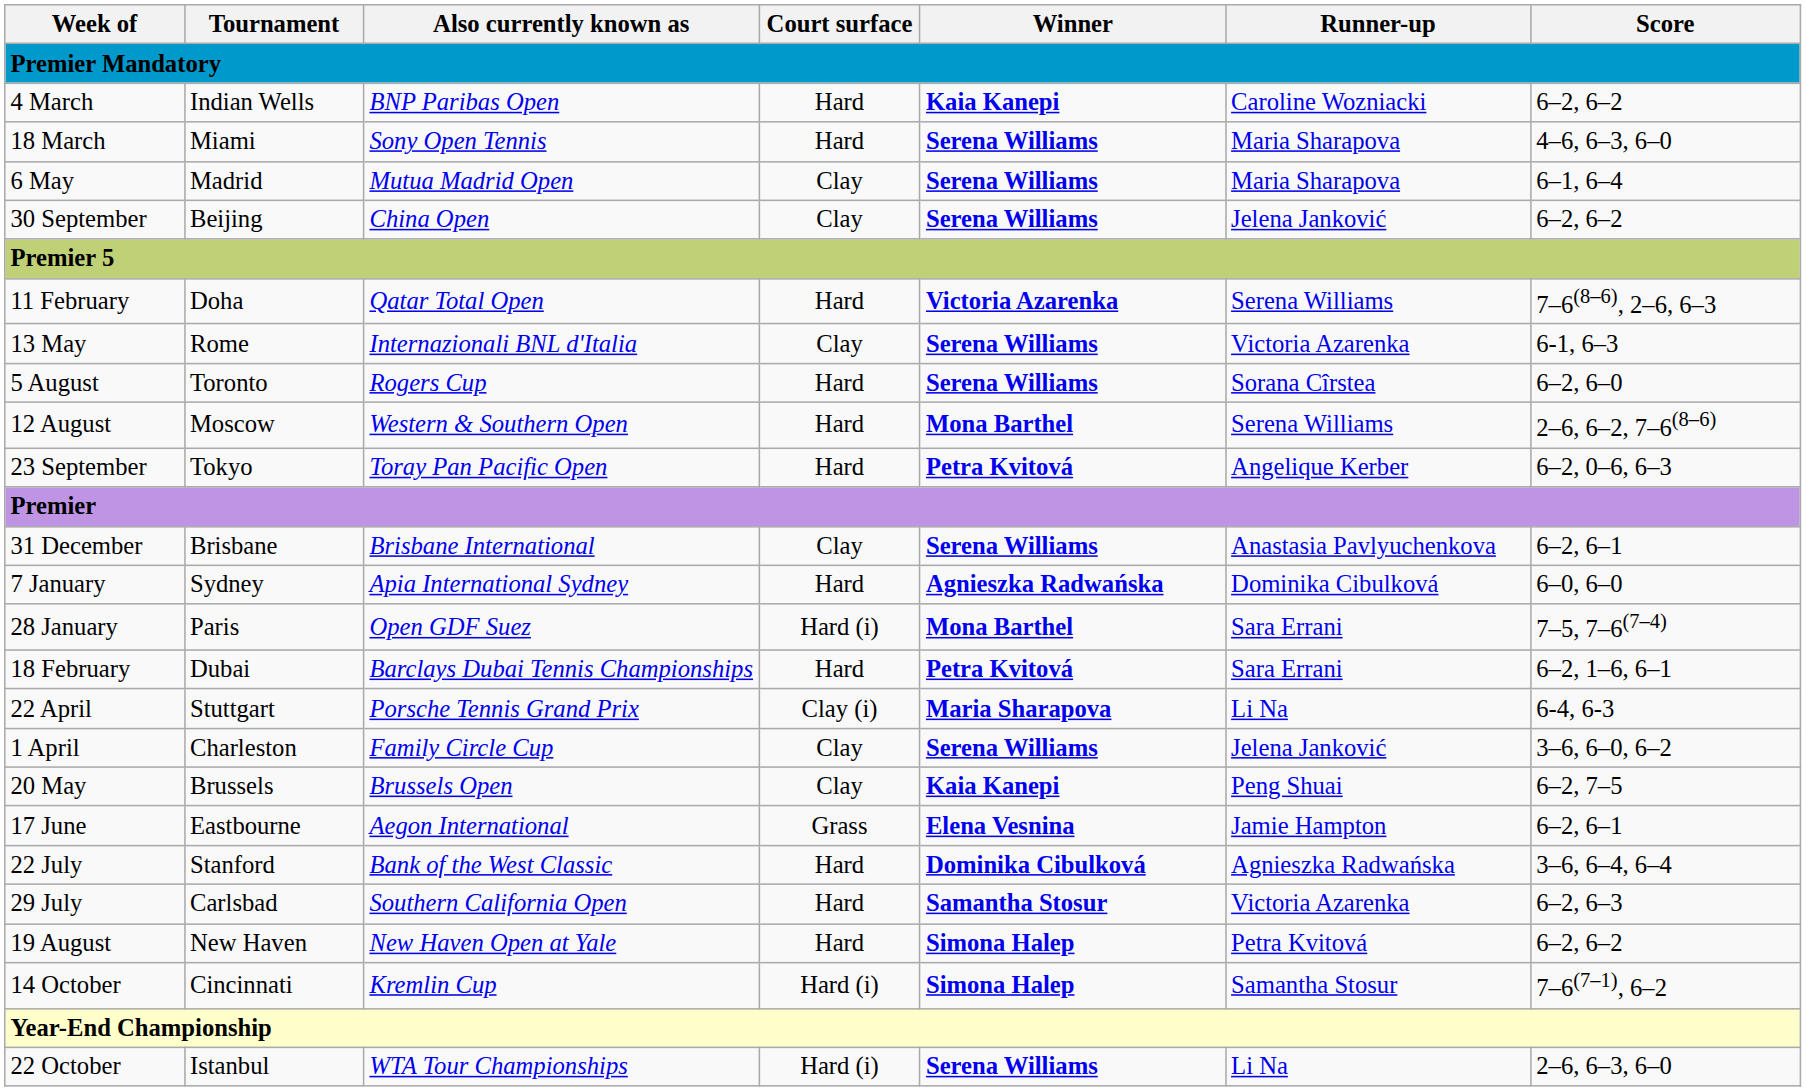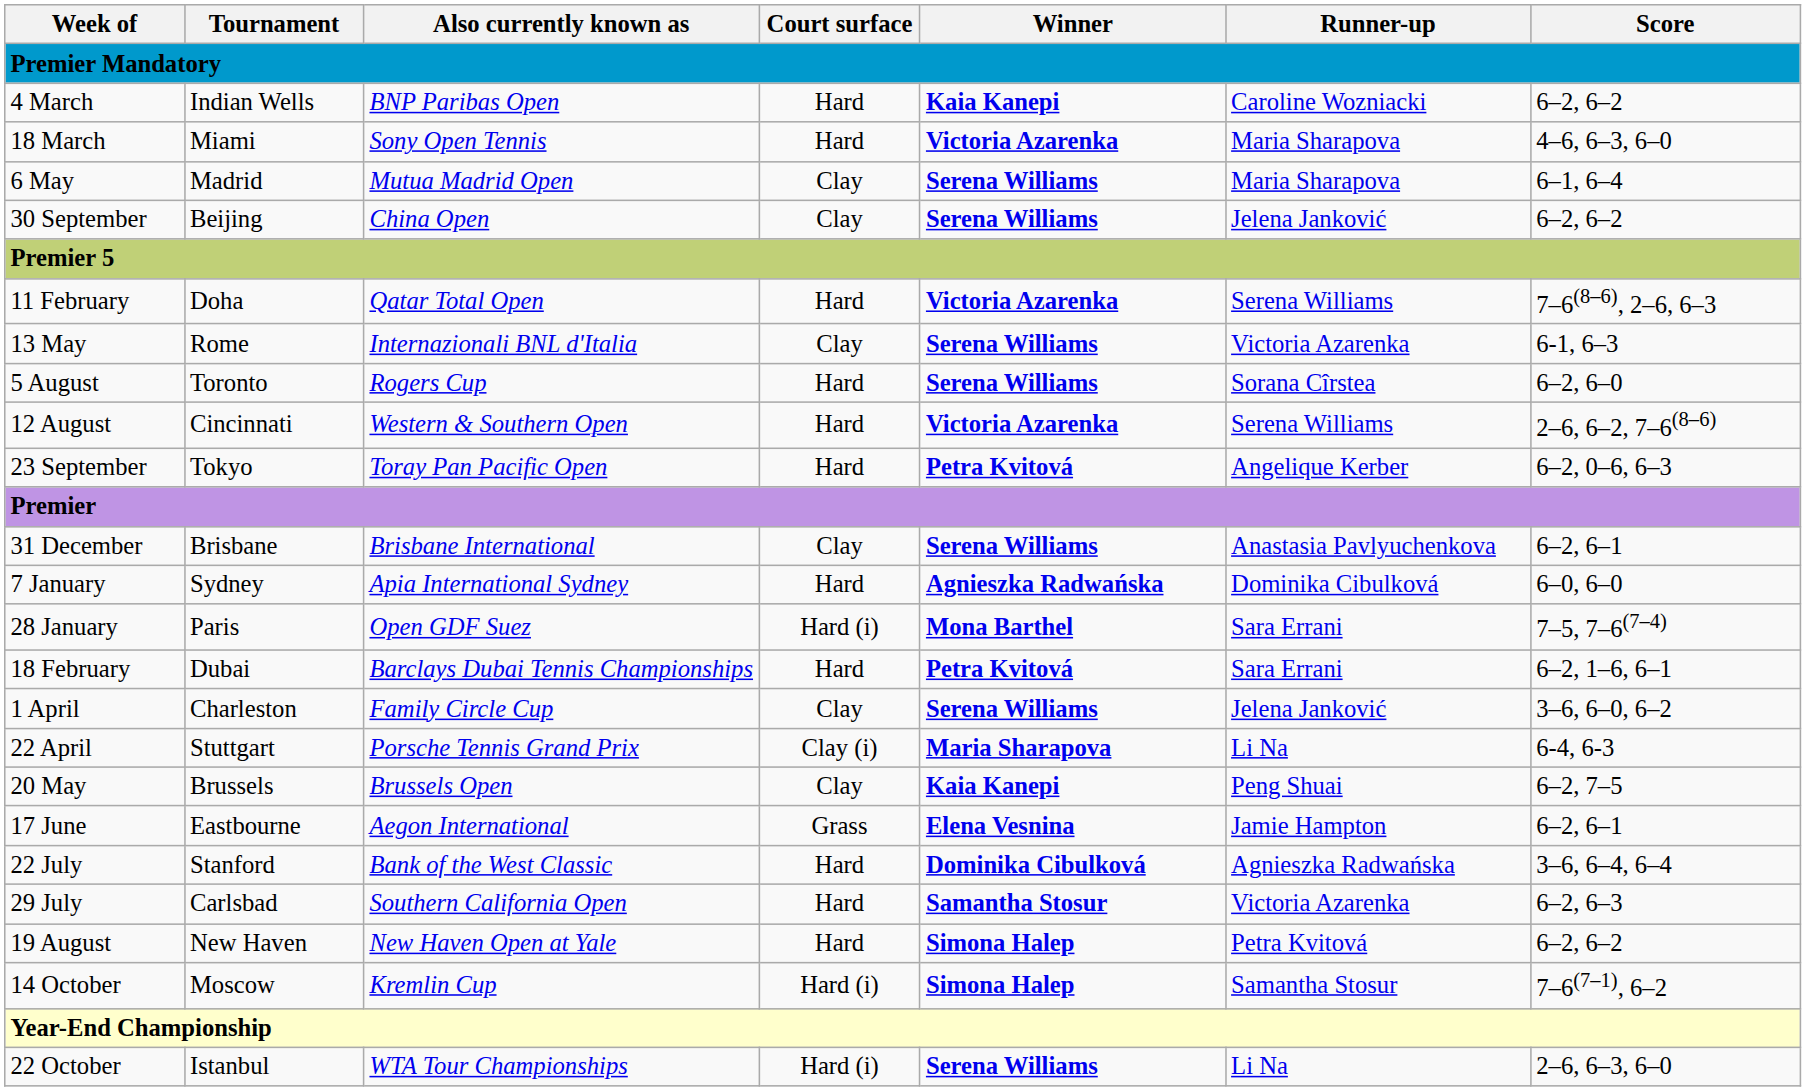18 March | Winner: Serena Williams -> Victoria Azarenka
12 August | Tournament: Moscow -> Cincinnati
12 August | Winner: Mona Barthel -> Victoria Azarenka
rows swapped: 1 April <-> 22 April
14 October | Tournament: Cincinnati -> Moscow
